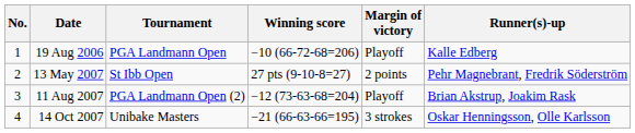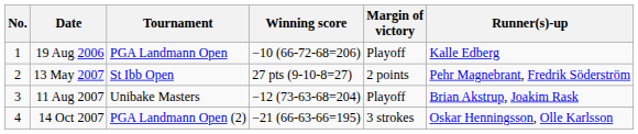11 Aug 2007 | Tournament: PGA Landmann Open (2) -> Unibake Masters
14 Oct 2007 | Tournament: Unibake Masters -> PGA Landmann Open (2)
